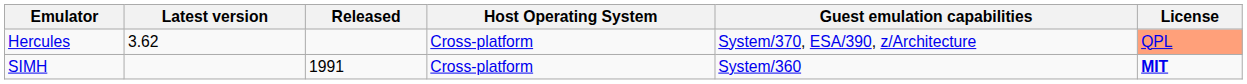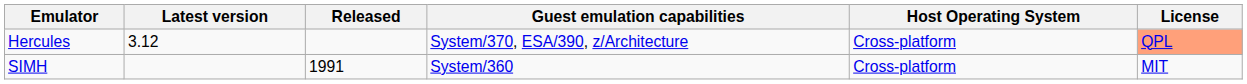columns swapped: Guest emulation capabilities <-> Host Operating System
Hercules | Latest version: 3.62 -> 3.12
SIMH | License: bold -> normal
